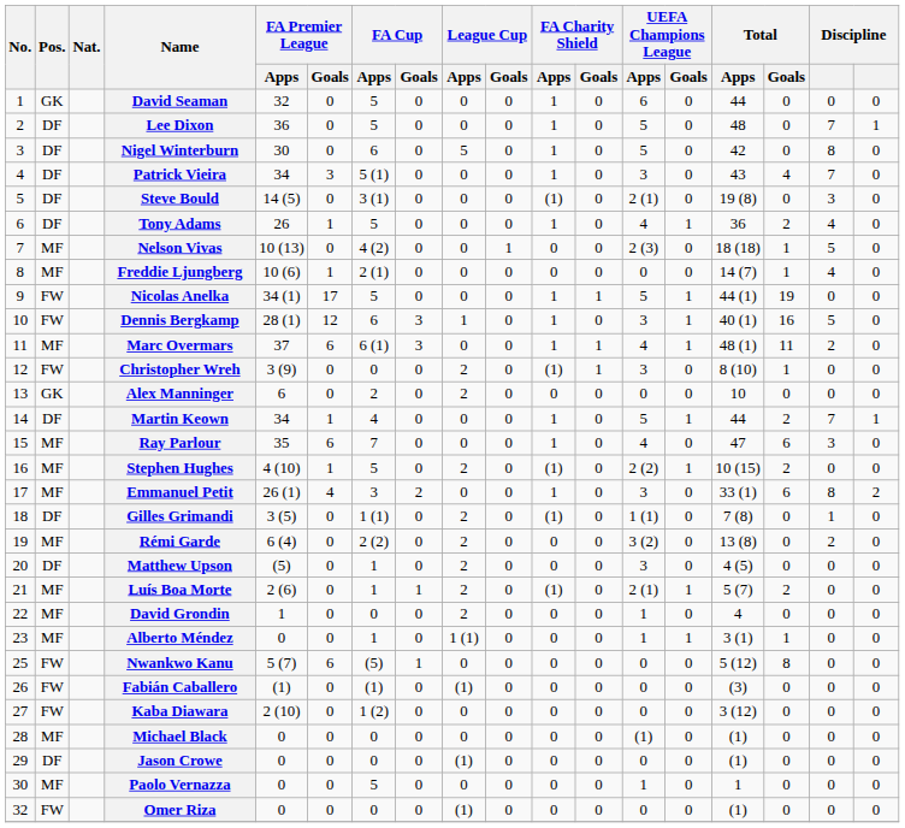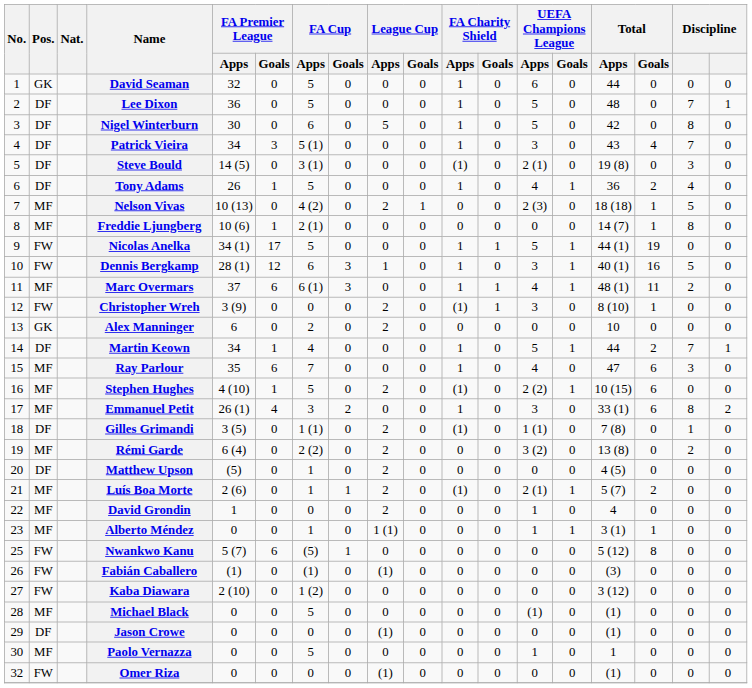Nelson Vivas | League Cup / Apps: 0 -> 2
Freddie Ljungberg | column 17: 4 -> 8
Stephen Hughes | Total / Goals: 2 -> 6
Matthew Upson | UEFA Champions League / Apps: 3 -> 0
Michael Black | FA Cup / Apps: 0 -> 5
